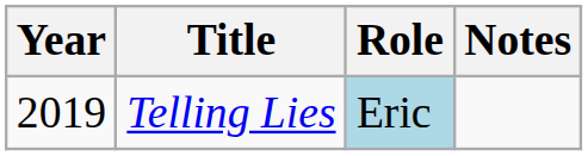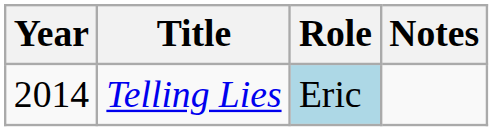Telling Lies | Year: 2019 -> 2014
